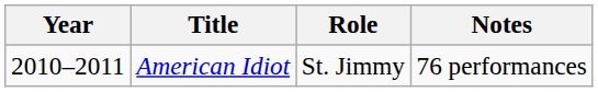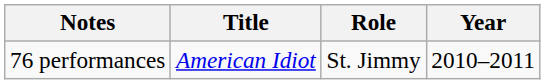columns swapped: Year <-> Notes
